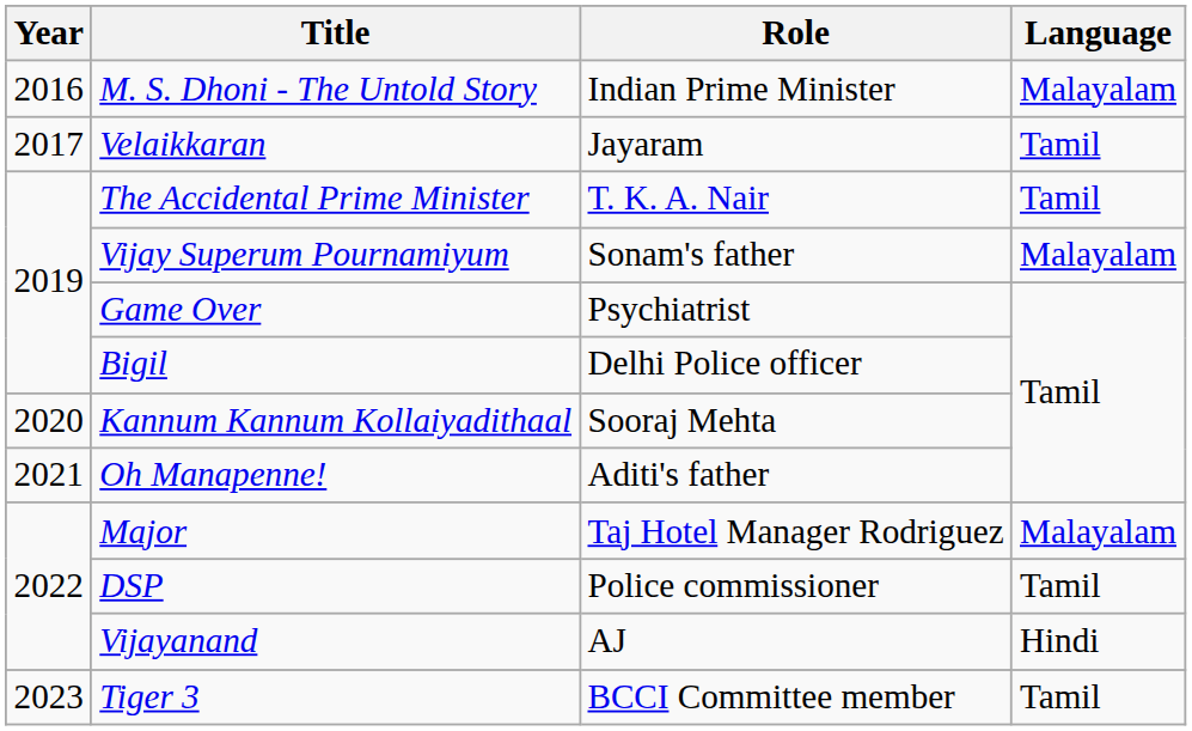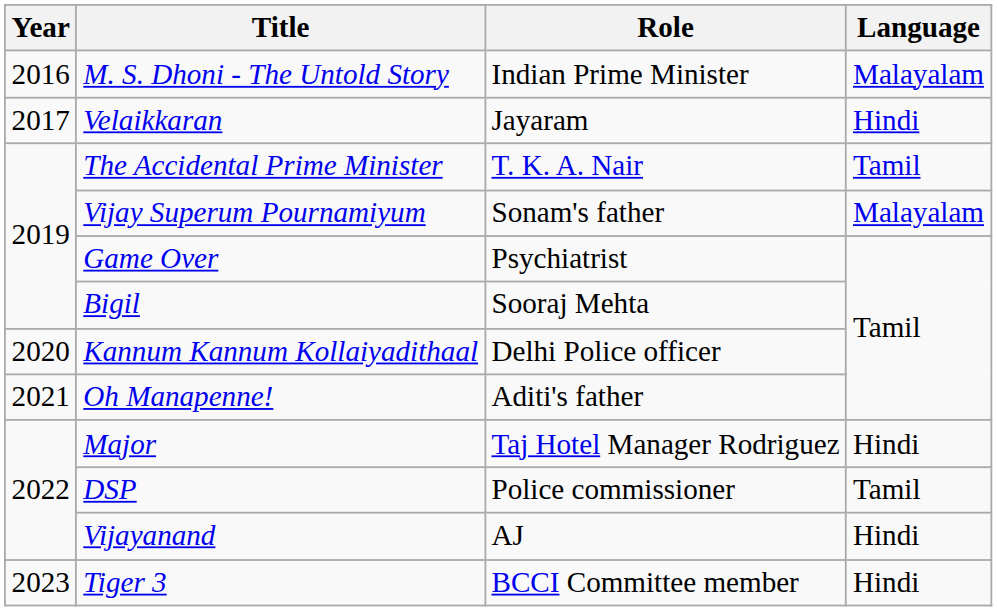Velaikkaran | Language: Tamil -> Hindi
Bigil | Role: Delhi Police officer -> Sooraj Mehta
Kannum Kannum Kollaiyadithaal | Role: Sooraj Mehta -> Delhi Police officer
Major | Language: Malayalam -> Hindi
Tiger 3 | Language: Tamil -> Hindi
